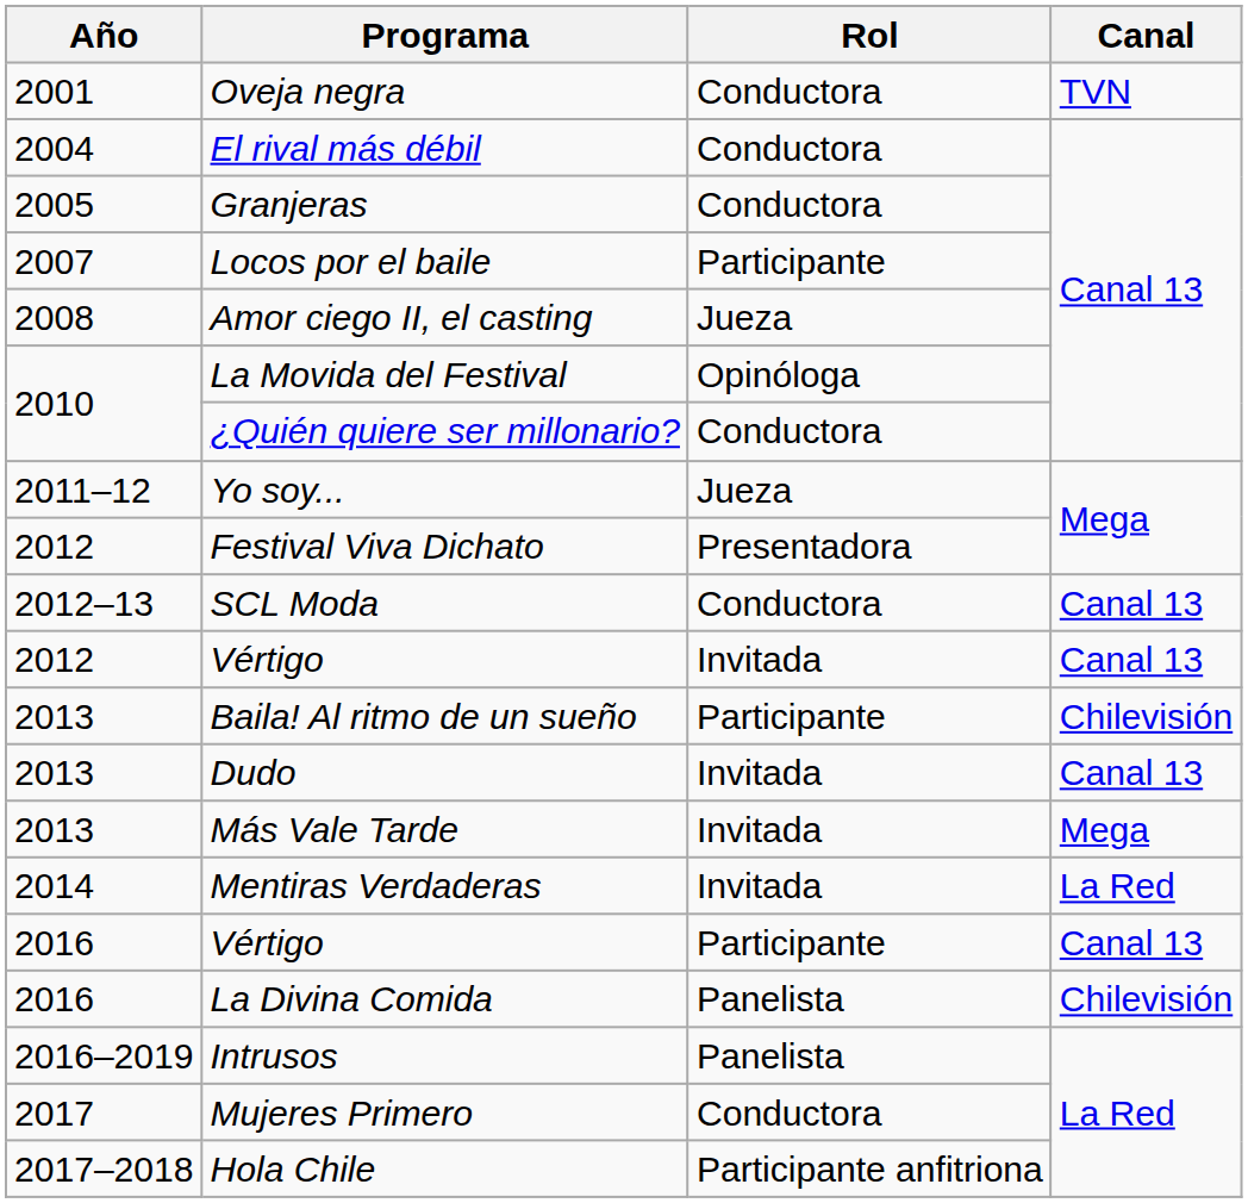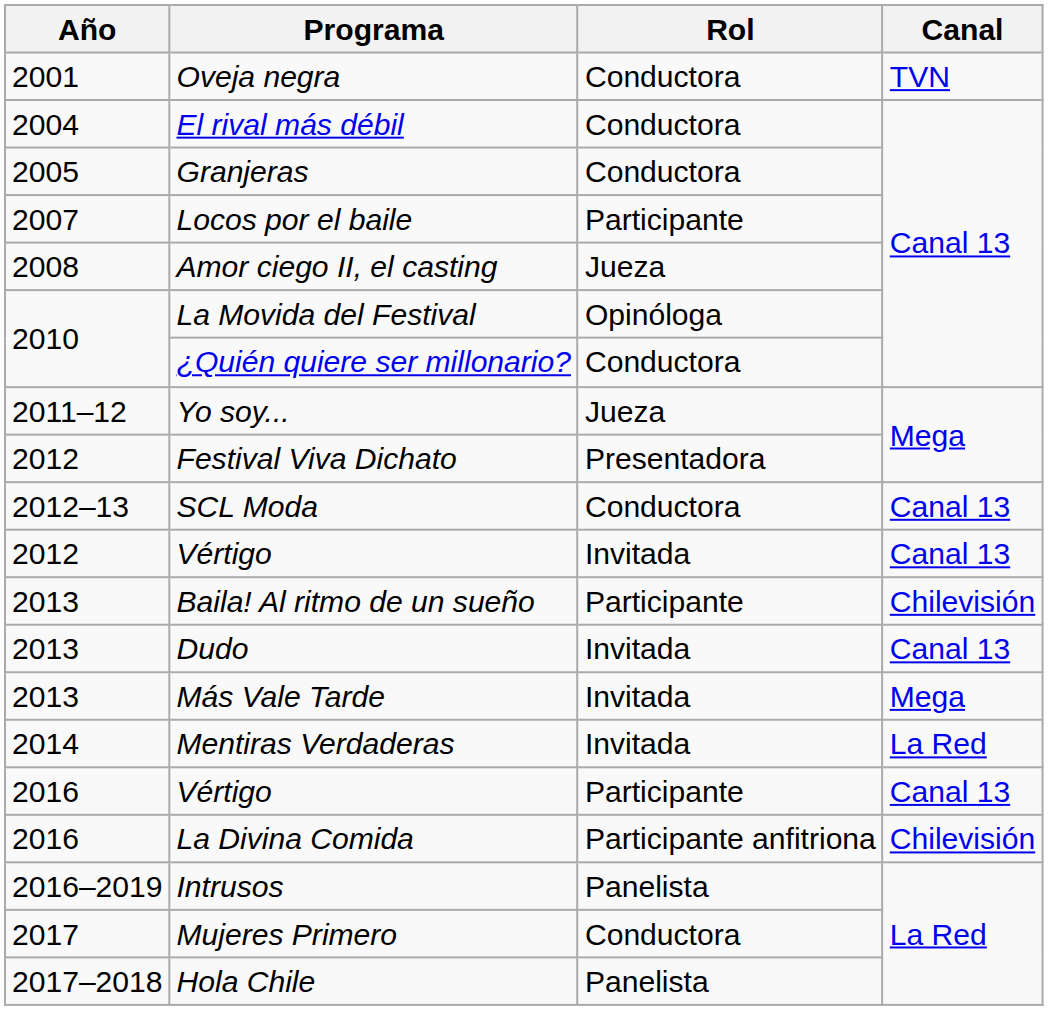La Divina Comida | Rol: Panelista -> Participante anfitriona
Hola Chile | Rol: Participante anfitriona -> Panelista
